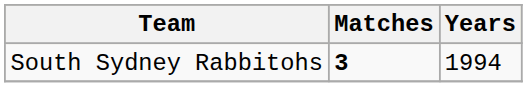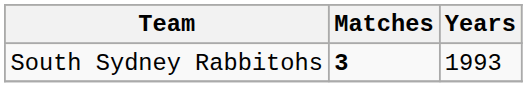South Sydney Rabbitohs | Years: 1994 -> 1993
